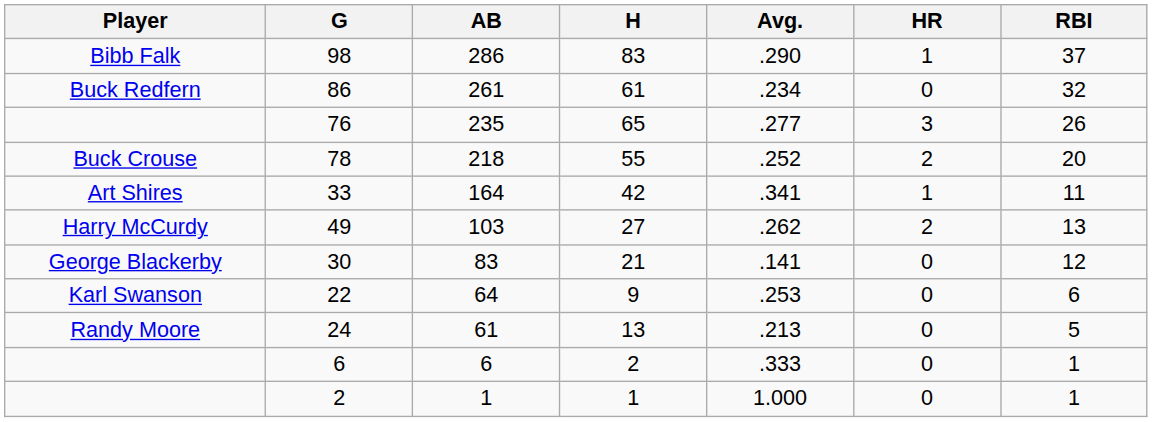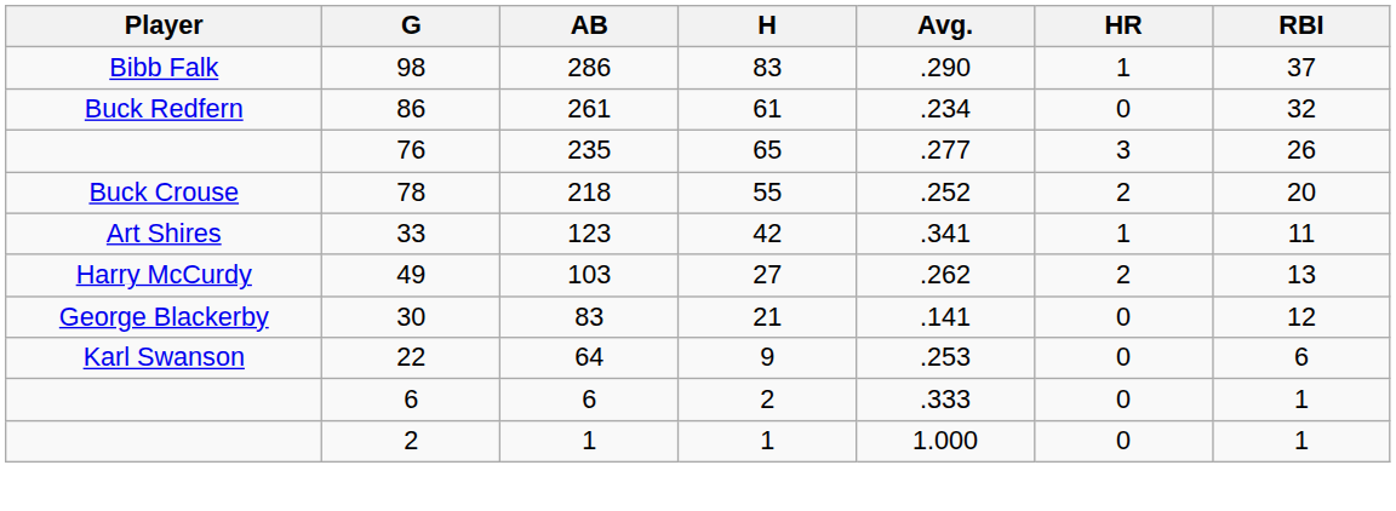33 | AB: 164 -> 123
- row: Randy Moore | 24 | 61 | 13 | .213 | 0 | 5
